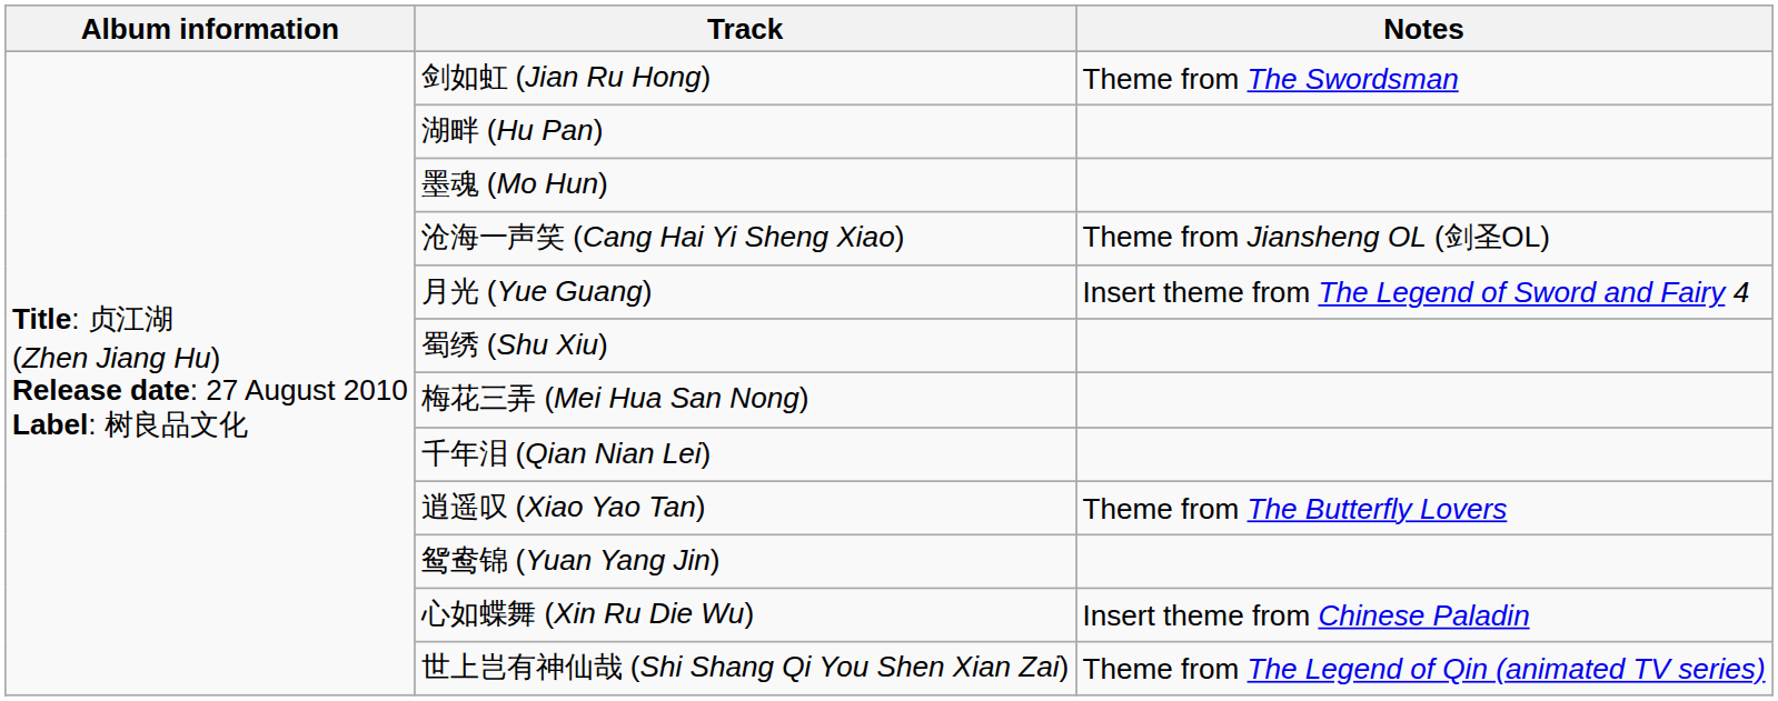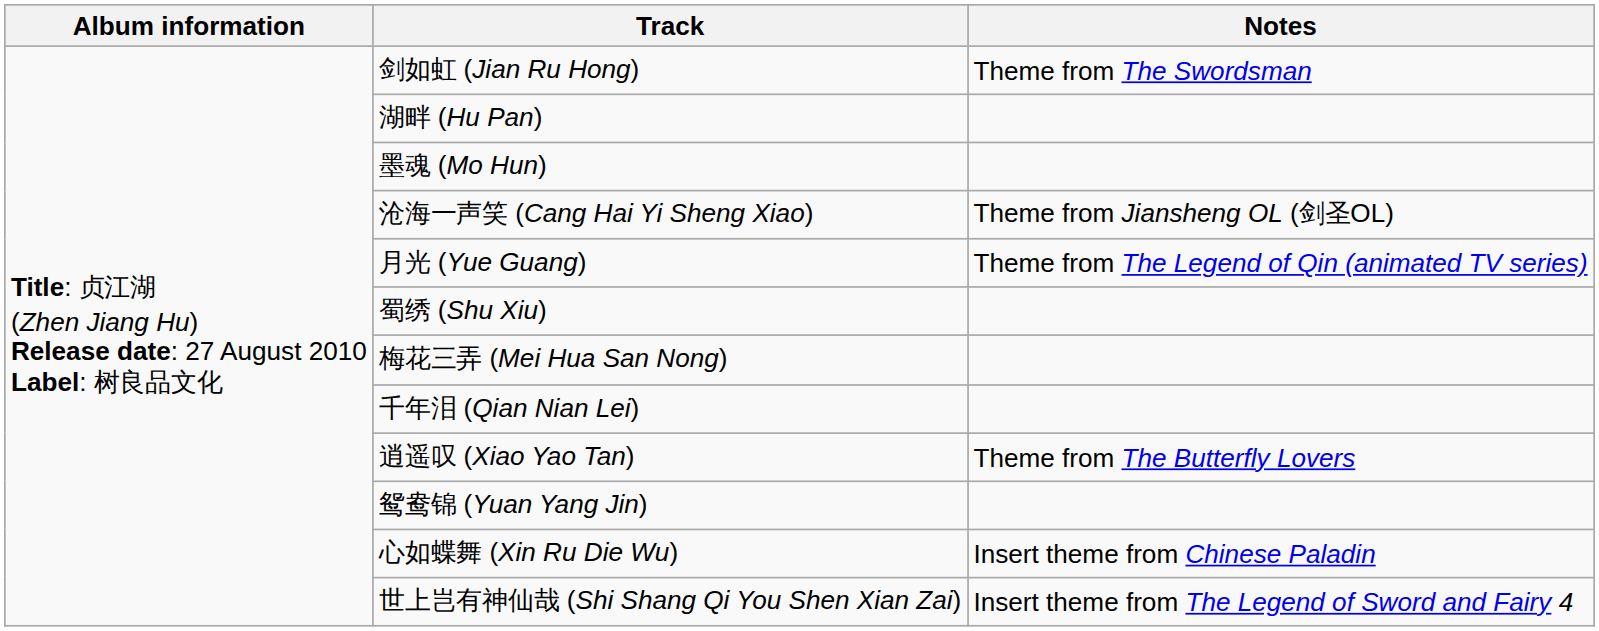月光 (Yue Guang) | Notes: Insert theme from The Legend of Sword and Fairy 4 -> Theme from The Legend of Qin (animated TV series)
世上岂有神仙哉 (Shi Shang Qi You Shen Xian Zai) | Notes: Theme from The Legend of Qin (animated TV series) -> Insert theme from The Legend of Sword and Fairy 4
